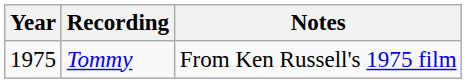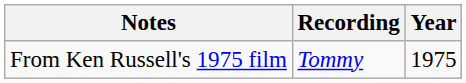columns swapped: Year <-> Notes
